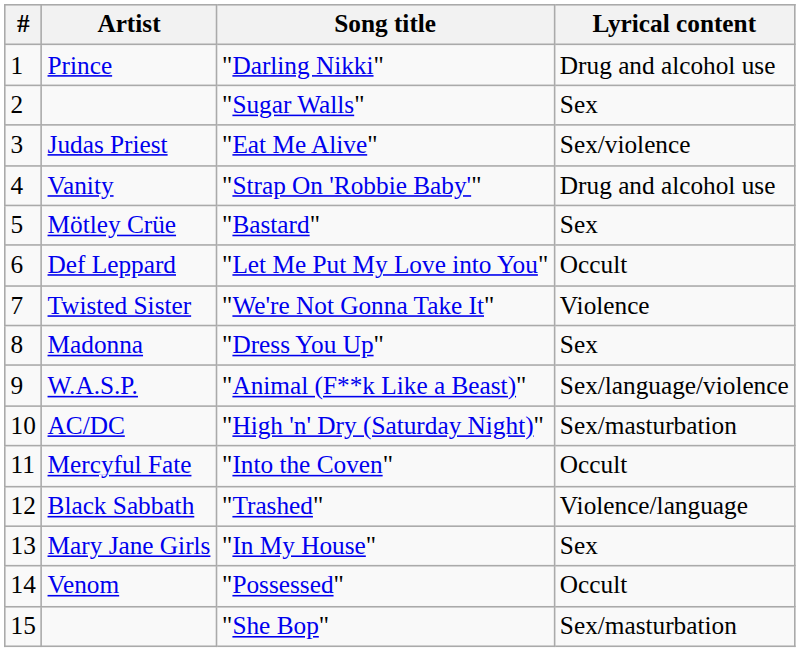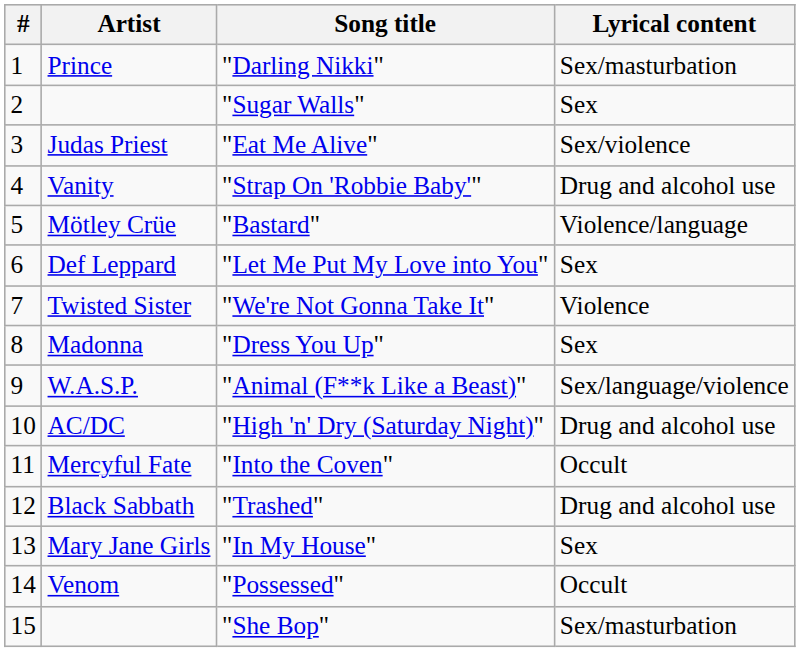"Darling Nikki" | Lyrical content: Drug and alcohol use -> Sex/masturbation
"Bastard" | Lyrical content: Sex -> Violence/language
"Let Me Put My Love into You" | Lyrical content: Occult -> Sex
"High 'n' Dry (Saturday Night)" | Lyrical content: Sex/masturbation -> Drug and alcohol use
"Trashed" | Lyrical content: Violence/language -> Drug and alcohol use
